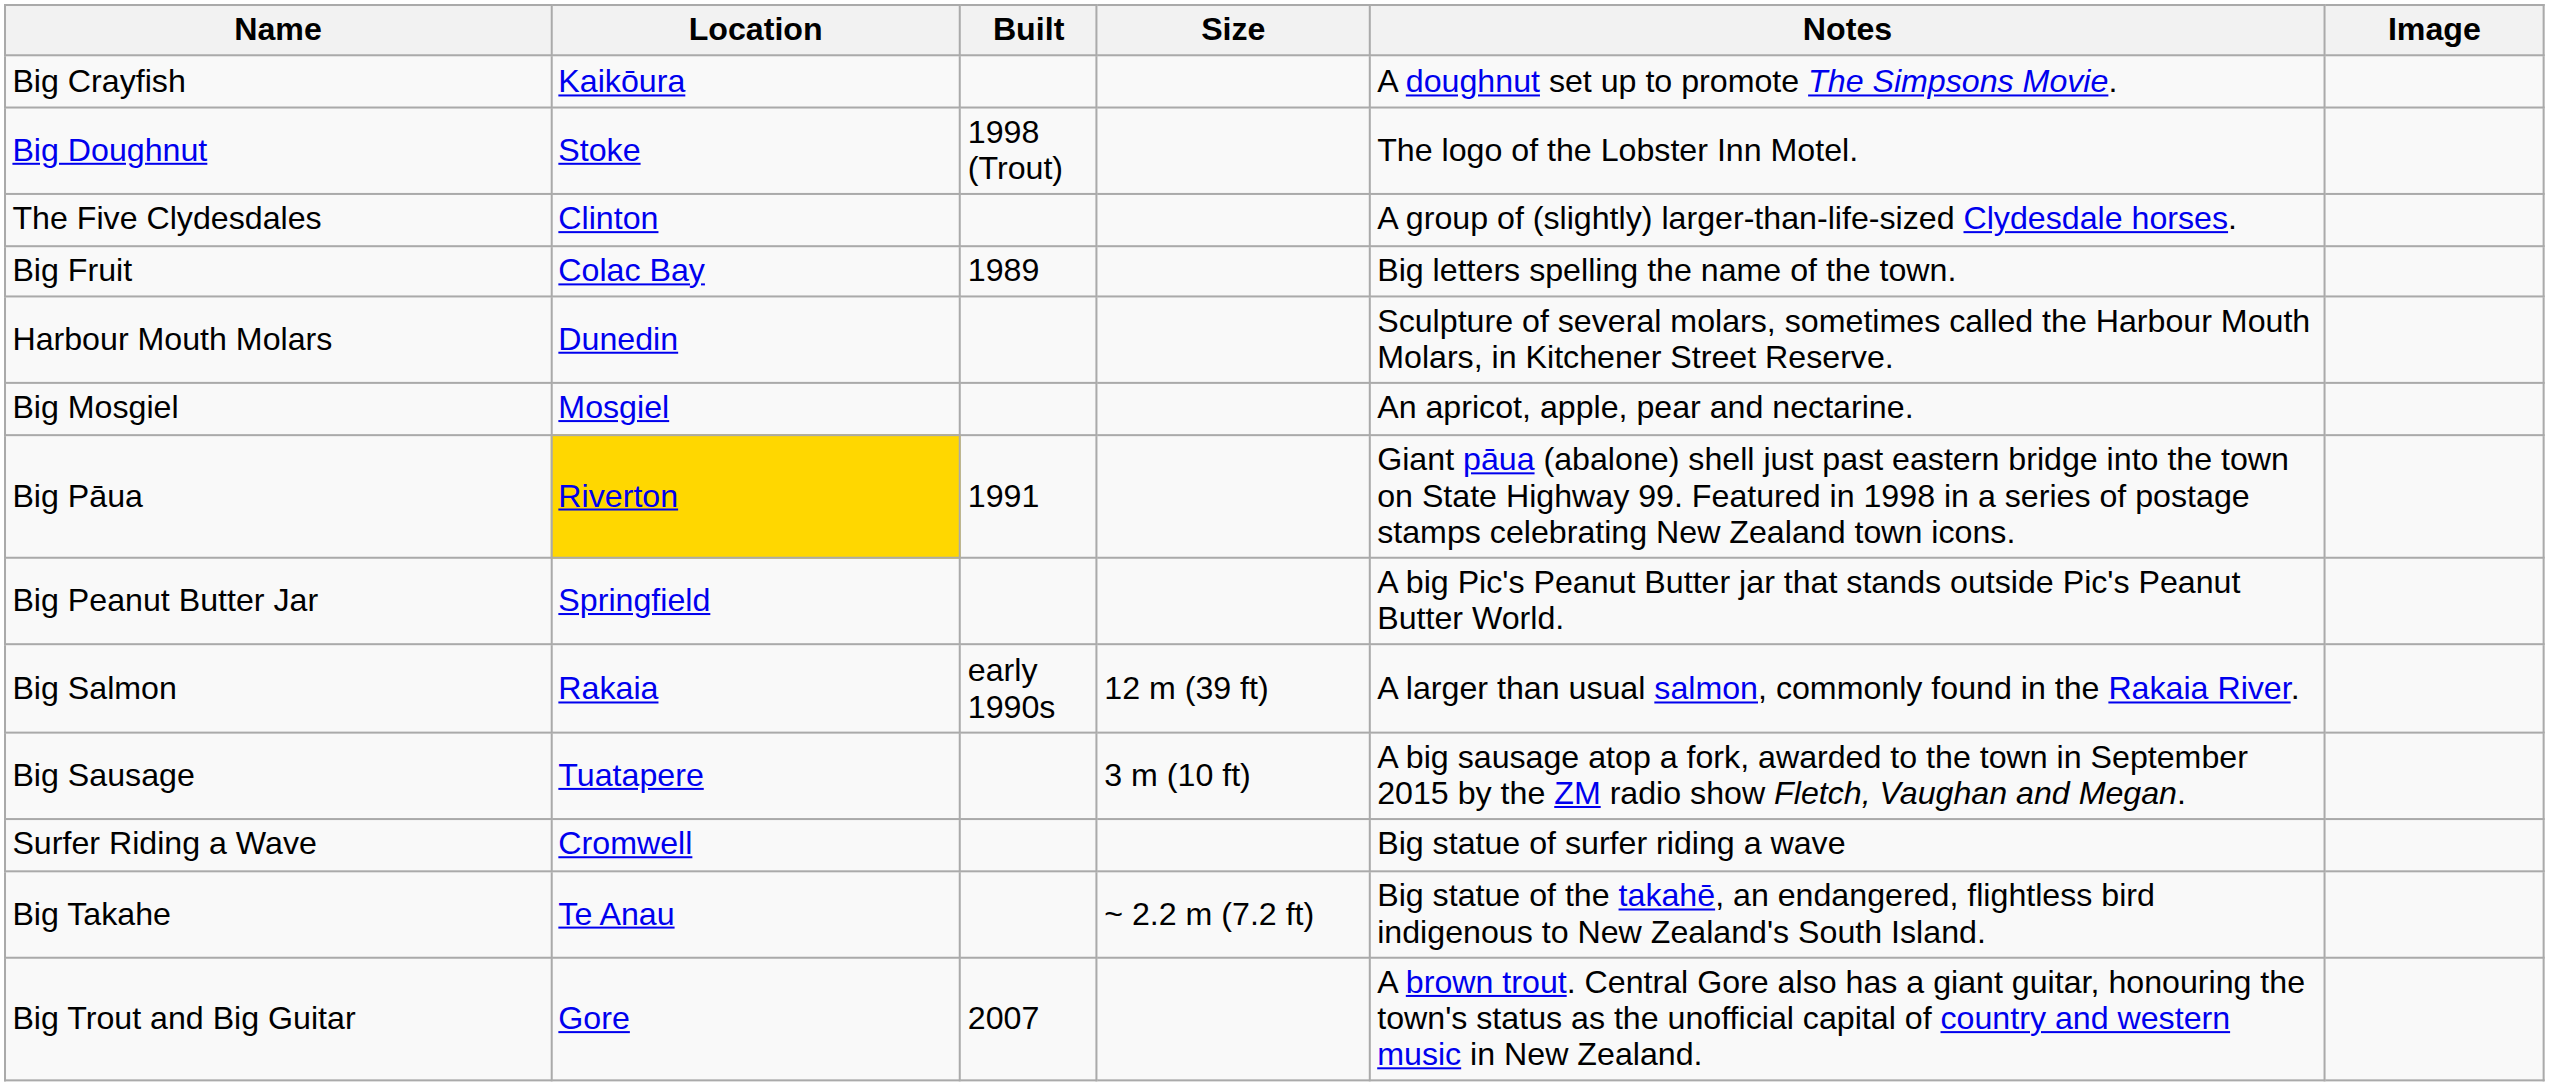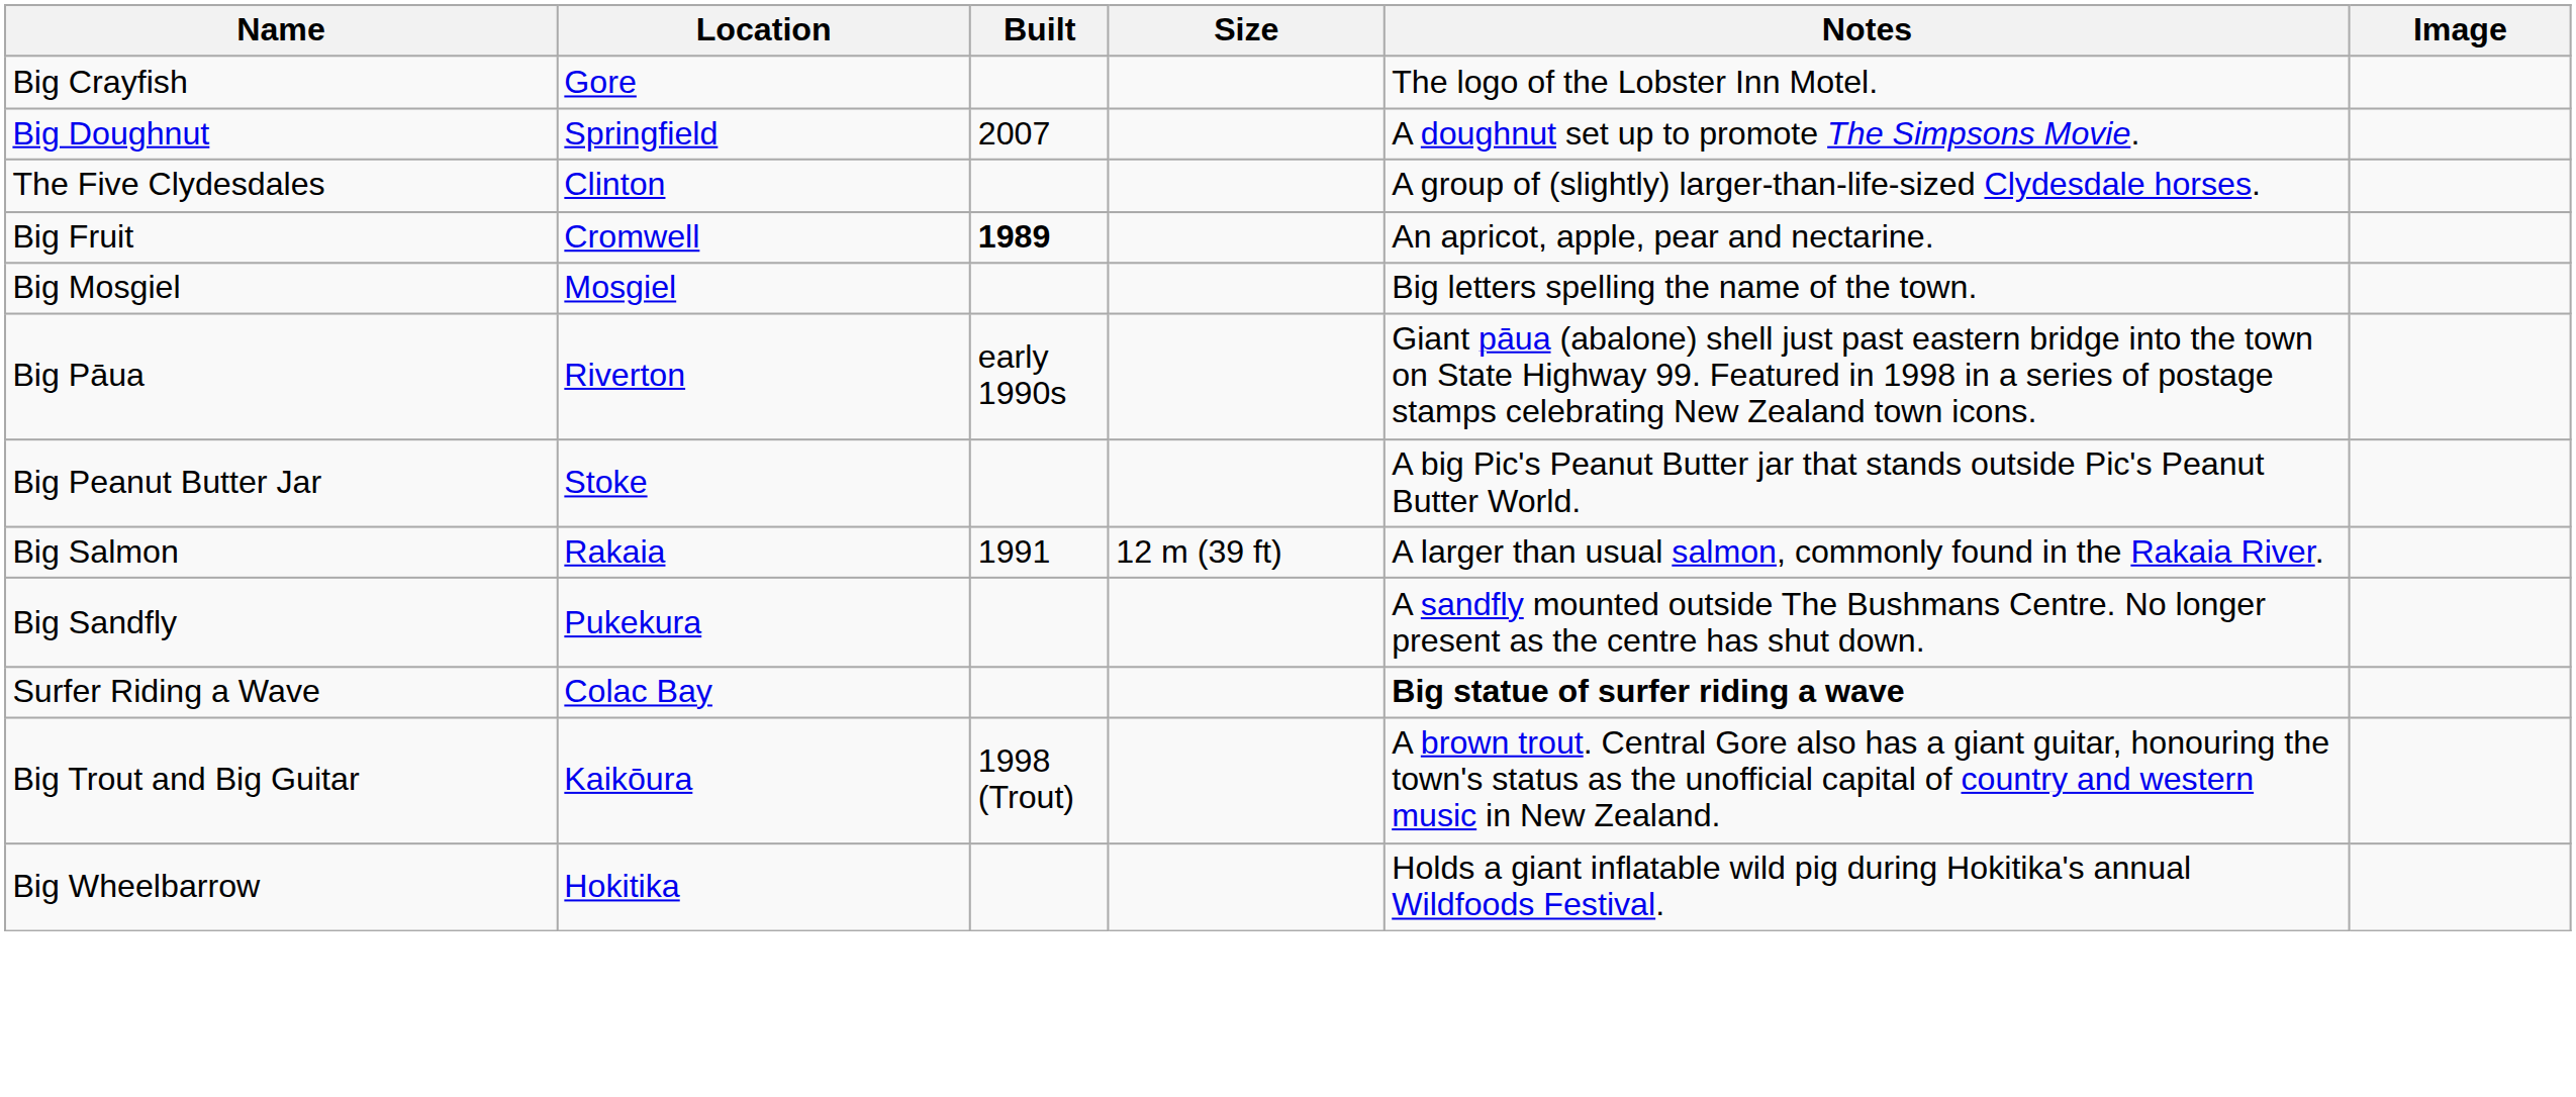Big Crayfish | Location: Kaikōura -> Gore
Big Crayfish | Notes: A doughnut set up to promote The Simpsons Movie. -> The logo of the Lobster Inn Motel.
Big Doughnut | Location: Stoke -> Springfield
Big Doughnut | Built: 1998 (Trout) -> 2007
Big Doughnut | Notes: The logo of the Lobster Inn Motel. -> A doughnut set up to promote The Simpsons Movie.
Big Fruit | Location: Colac Bay -> Cromwell
Big Fruit | Built: normal -> bold
Big Fruit | Notes: Big letters spelling the name of the town. -> An apricot, apple, pear and nectarine.
- row: Harbour Mouth Molars | Dunedin | Sculpture of several molars, sometimes called the Harbour Mouth Molars, in Kitchener Street Reserve.
Big Mosgiel | Notes: An apricot, apple, pear and nectarine. -> Big letters spelling the name of the town.
Big Pāua | Location: gold background -> no background
Big Pāua | Built: 1991 -> early 1990s
Big Peanut Butter Jar | Location: Springfield -> Stoke
Big Salmon | Built: early 1990s -> 1991
+ row: Big Sandfly | Pukekura | A sandfly mounted outside The Bushmans Centre. No longer present as the centre has shut down.
- row: Big Sausage | Tuatapere | 3 m (10 ft) | A big sausage atop a fork, awarded to the town in September 2015 by the ZM radio show Fletch, Vaughan and Megan.
Surfer Riding a Wave | Location: Cromwell -> Colac Bay
Surfer Riding a Wave | Notes: normal -> bold
- row: Big Takahe | Te Anau | ~ 2.2 m (7.2 ft) | Big statue of the takahē, an endangered, flightless bird indigenous to New Zealand's South Island.
Big Trout and Big Guitar | Location: Gore -> Kaikōura
Big Trout and Big Guitar | Built: 2007 -> 1998 (Trout)
+ row: Big Wheelbarrow | Hokitika | Holds a giant inflatable wild pig during Hokitika's annual Wildfoods Festival.
